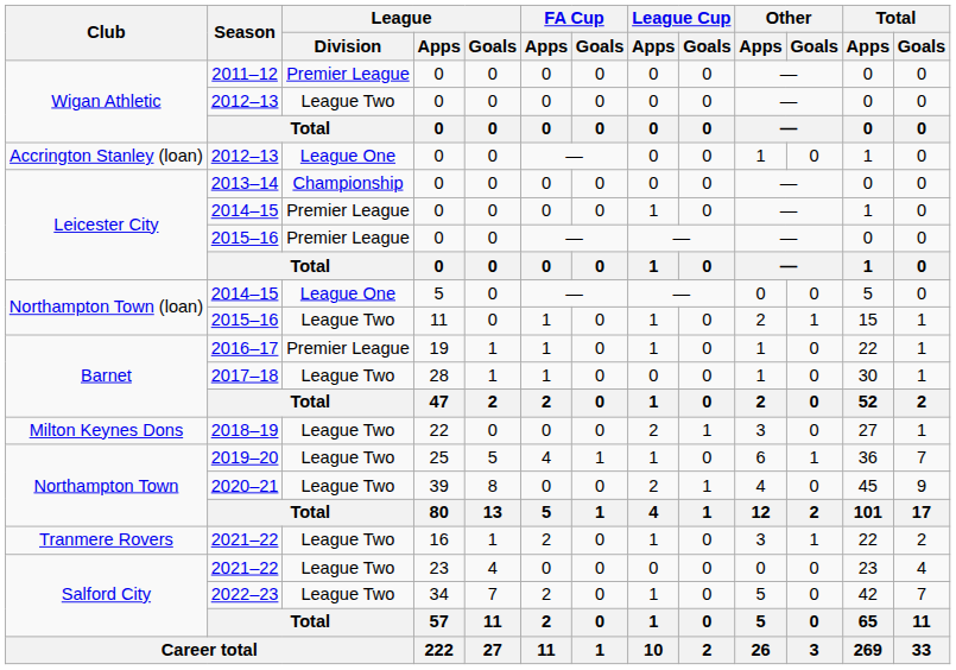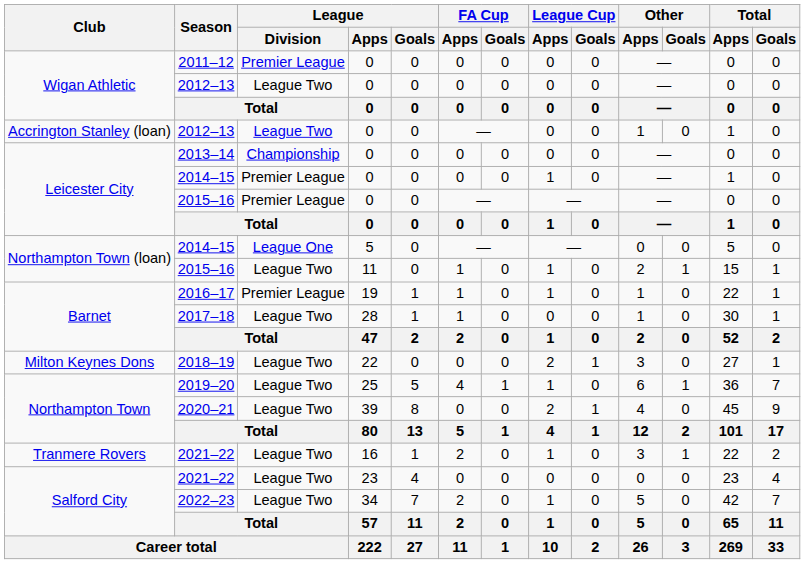Accrington Stanley (loan) / 2012–13 | League / Division: League One -> League Two
